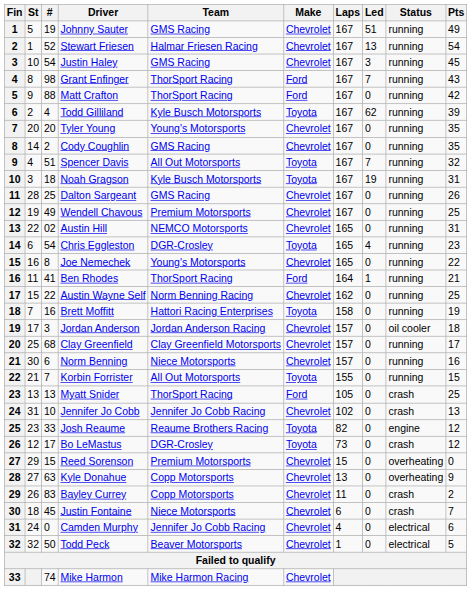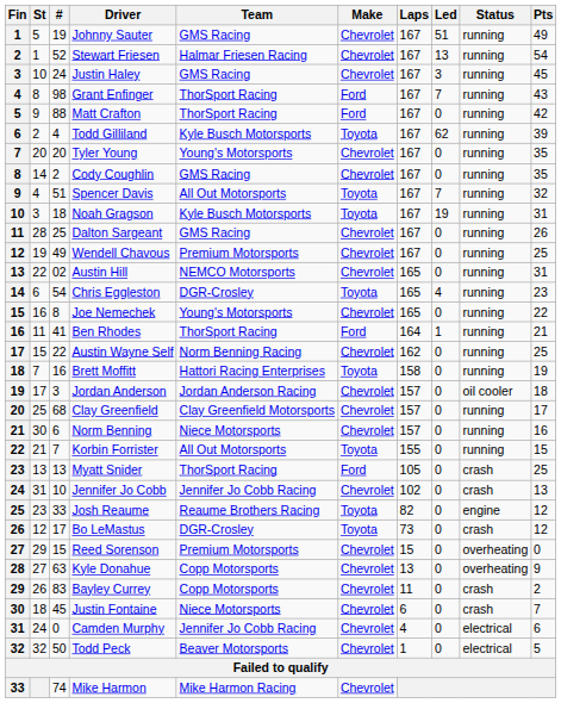Justin Haley | #: 54 -> 24
